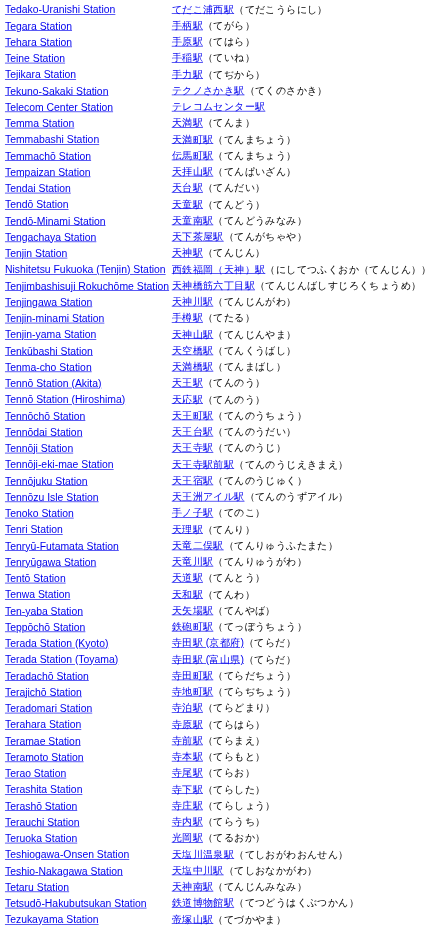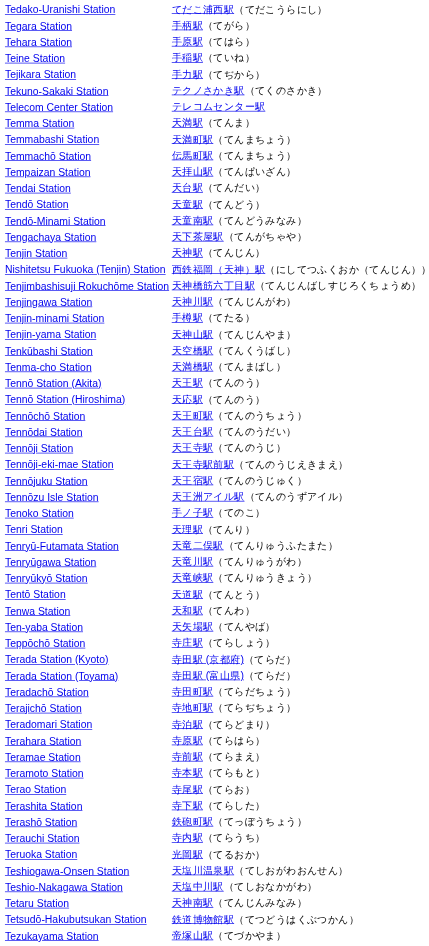+ row: Tenryūkyō Station | 天竜峡駅（てんりゅうきょう）
Teppōchō Station | column 2: 鉄砲町駅（てっぽうちょう） -> 寺庄駅（てらしょう）
Terashō Station | column 2: 寺庄駅（てらしょう） -> 鉄砲町駅（てっぽうちょう）
